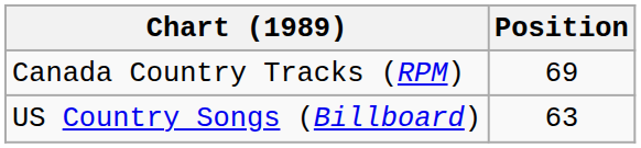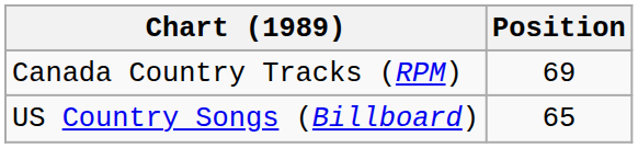US Country Songs (Billboard) | Position: 63 -> 65
